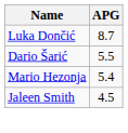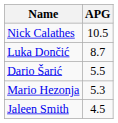+ row: Nick Calathes | 10.5
Mario Hezonja | APG: 5.4 -> 5.3
